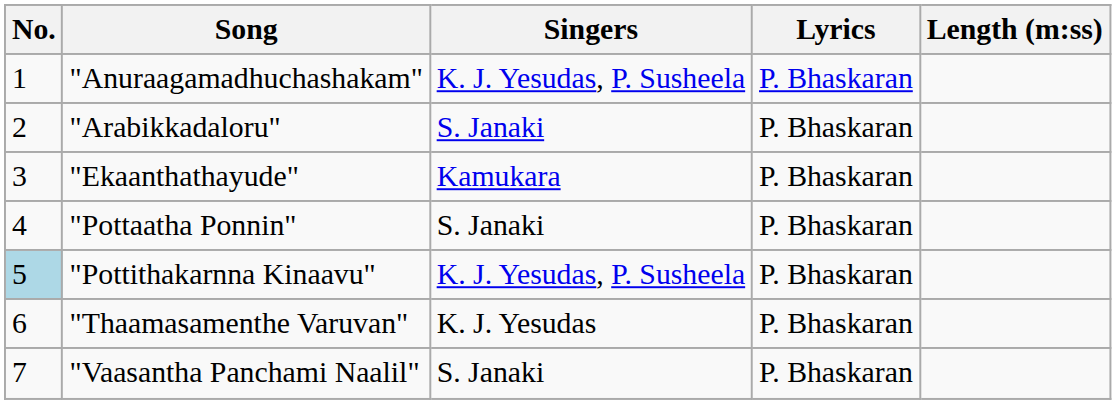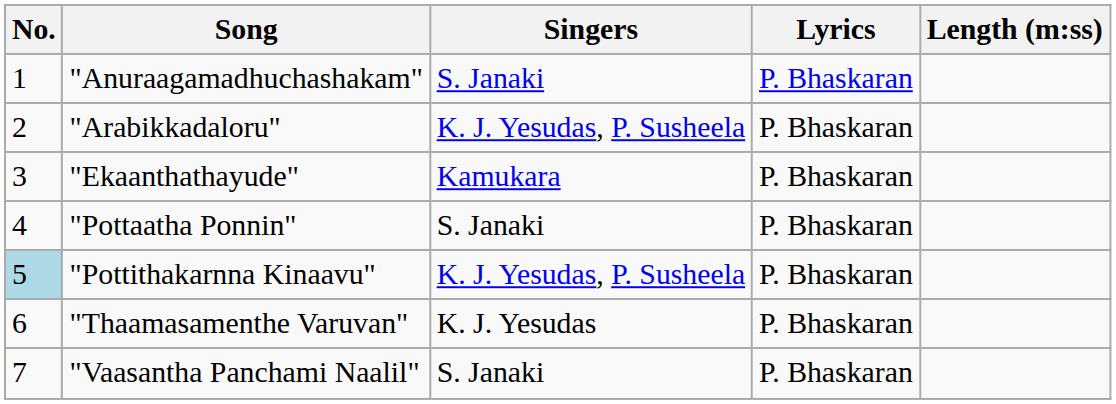"Anuraagamadhuchashakam" | Singers: K. J. Yesudas, P. Susheela -> S. Janaki
"Arabikkadaloru" | Singers: S. Janaki -> K. J. Yesudas, P. Susheela
